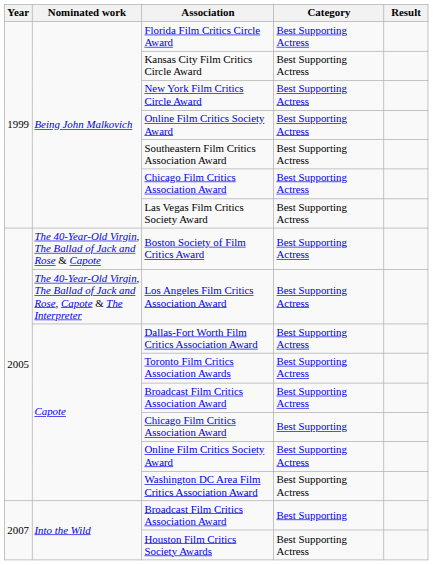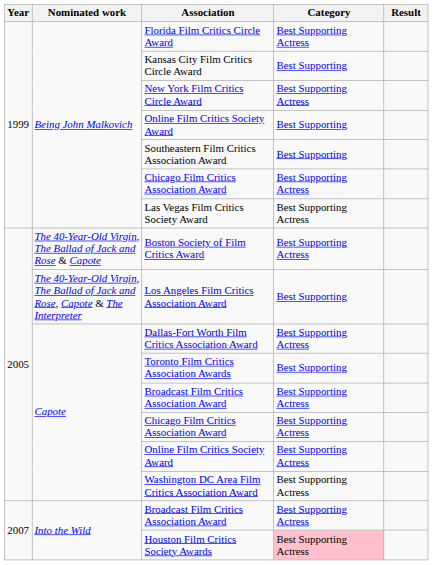Kansas City Film Critics Circle Award | Category: Best Supporting Actress -> Best Supporting
Being John Malkovich / Online Film Critics Society Award | Category: Best Supporting Actress -> Best Supporting
Southeastern Film Critics Association Award | Category: Best Supporting Actress -> Best Supporting
Los Angeles Film Critics Association Award | Category: Best Supporting Actress -> Best Supporting
Toronto Film Critics Association Awards | Category: Best Supporting Actress -> Best Supporting
Capote / Chicago Film Critics Association Award | Category: Best Supporting -> Best Supporting Actress
Into the Wild / Broadcast Film Critics Association Award | Category: Best Supporting -> Best Supporting Actress
Houston Film Critics Society Awards | Category: no background -> pink background
